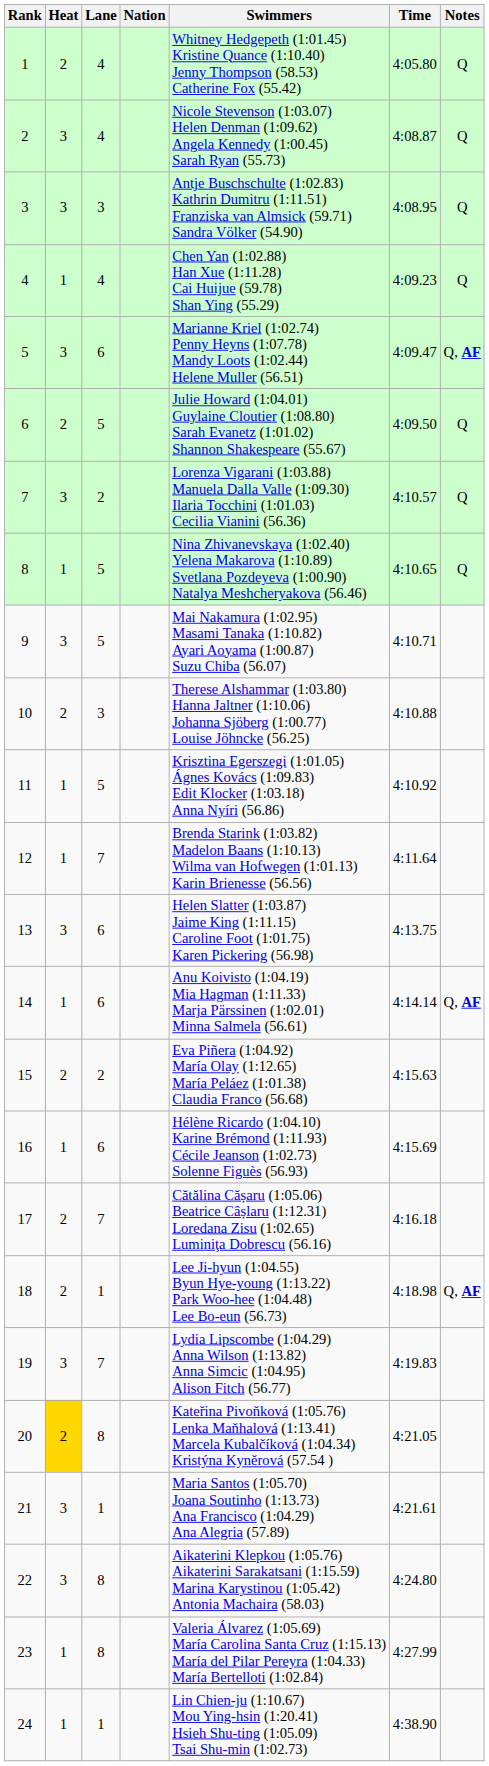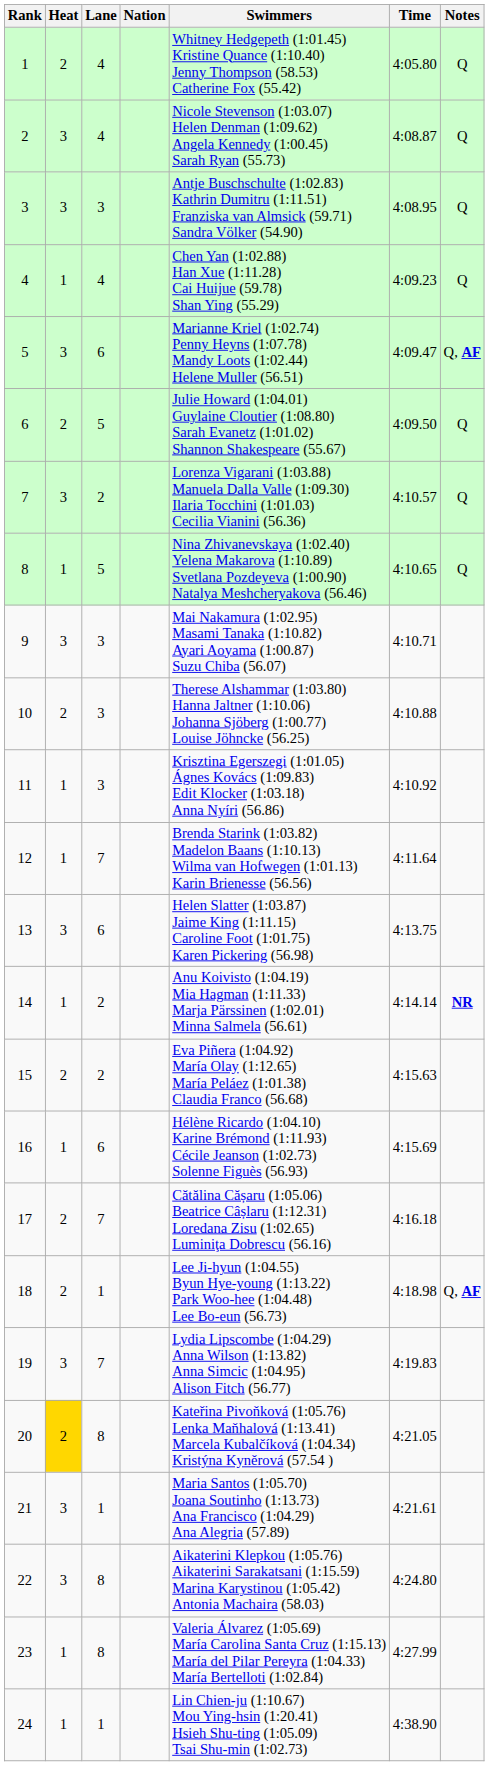9 | Lane: 5 -> 3
11 | Lane: 5 -> 3
14 | Lane: 6 -> 2
14 | Notes: Q, AF -> NR
